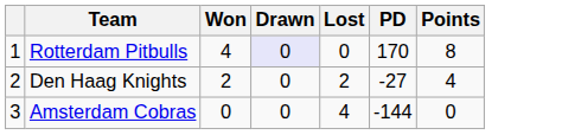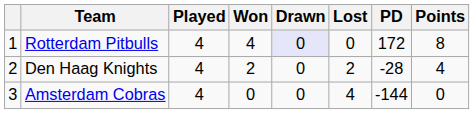+ column: Played | 4 | 4 | 4
Rotterdam Pitbulls | PD: 170 -> 172
Den Haag Knights | PD: -27 -> -28
